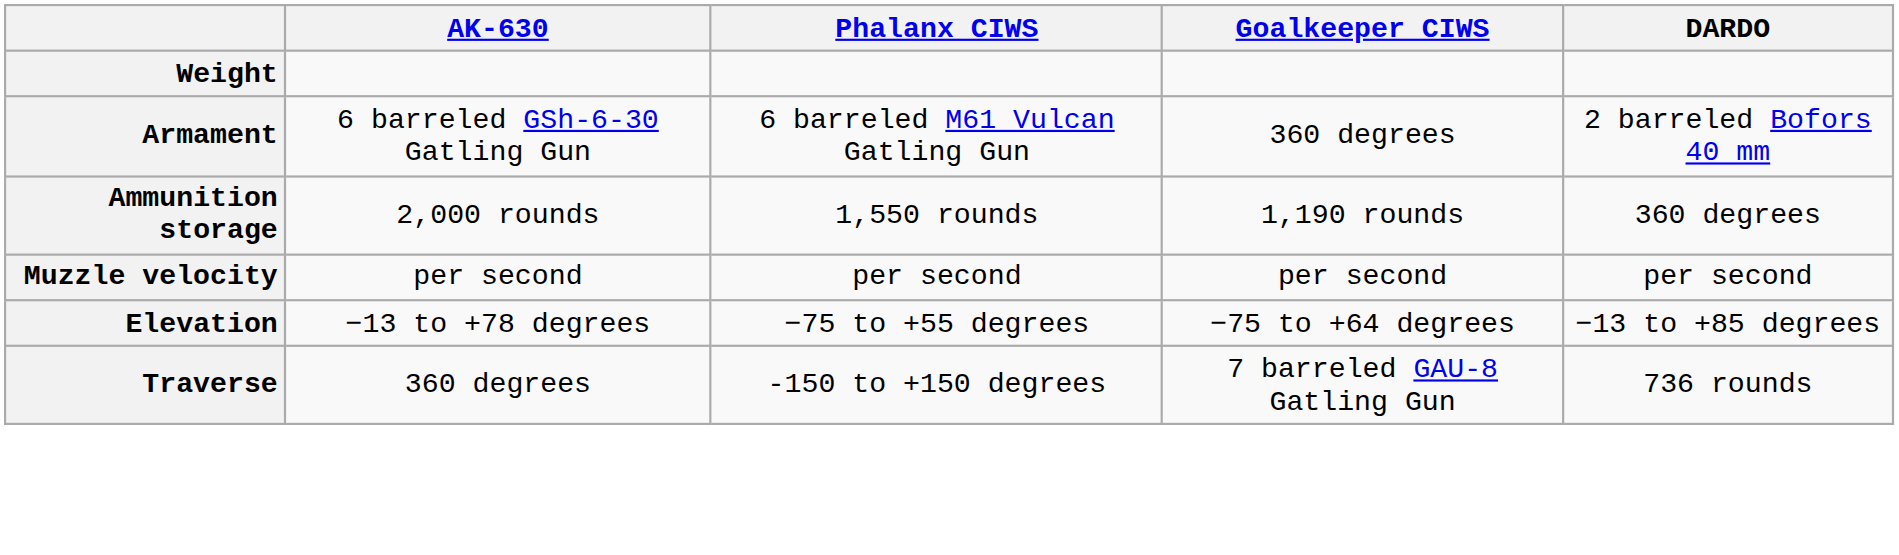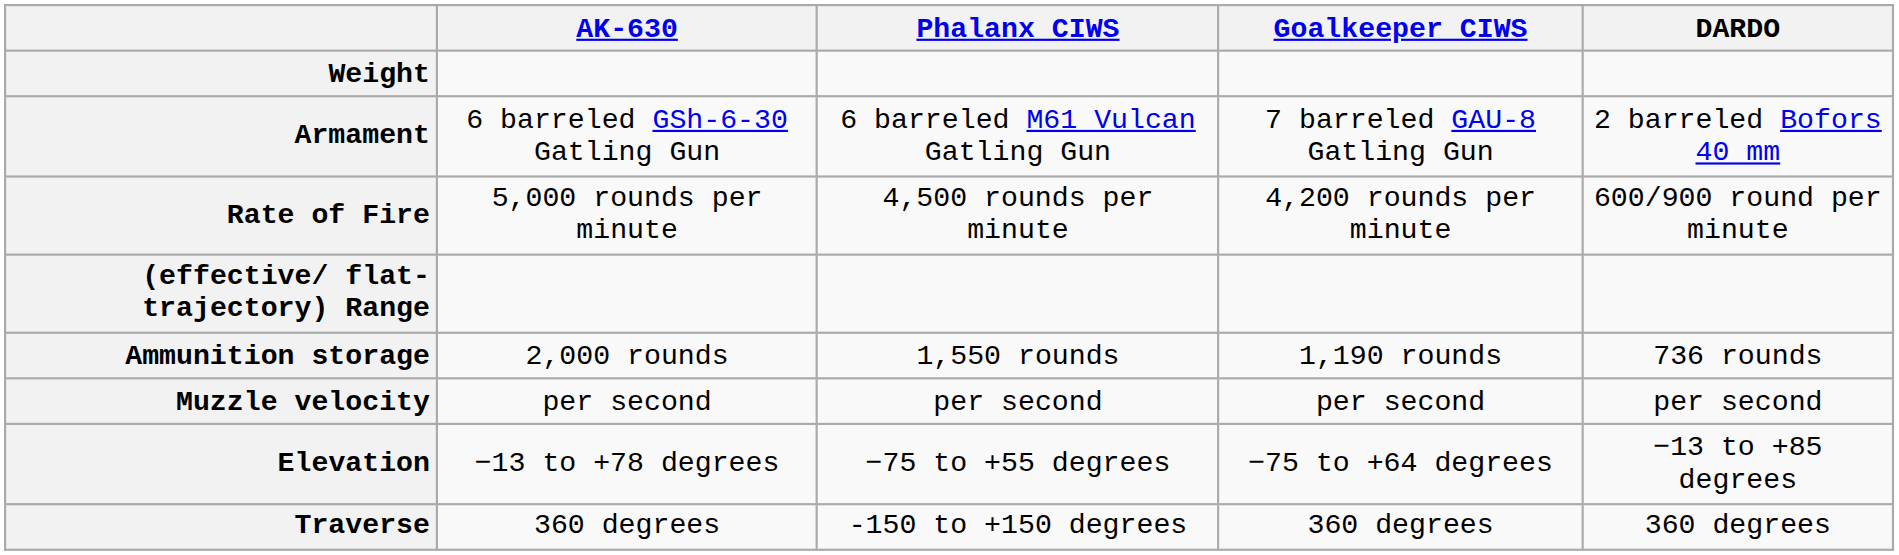Armament | Goalkeeper CIWS: 360 degrees -> 7 barreled GAU-8 Gatling Gun
+ row: Rate of Fire | 5,000 rounds per minute | 4,500 rounds per minute | 4,200 rounds per minute | 600/900 round per minute
+ row: (effective/ flat-trajectory) Range
Ammunition storage | DARDO: 360 degrees -> 736 rounds
Traverse | Goalkeeper CIWS: 7 barreled GAU-8 Gatling Gun -> 360 degrees
Traverse | DARDO: 736 rounds -> 360 degrees
